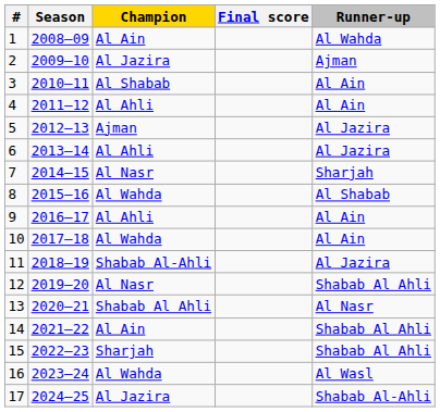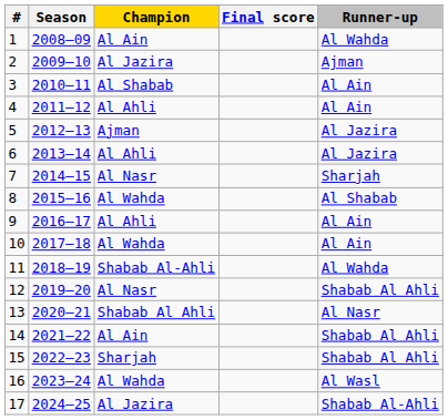11 | Runner-up: Al Jazira -> Al Wahda
